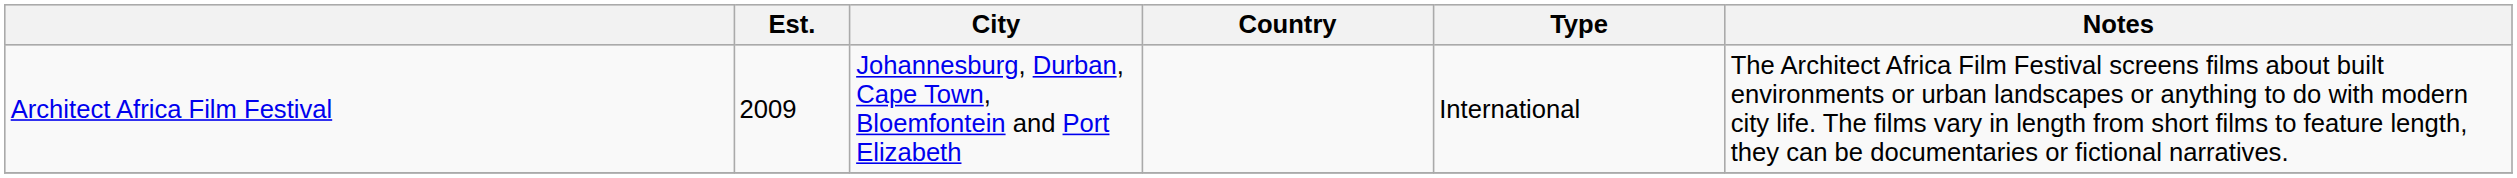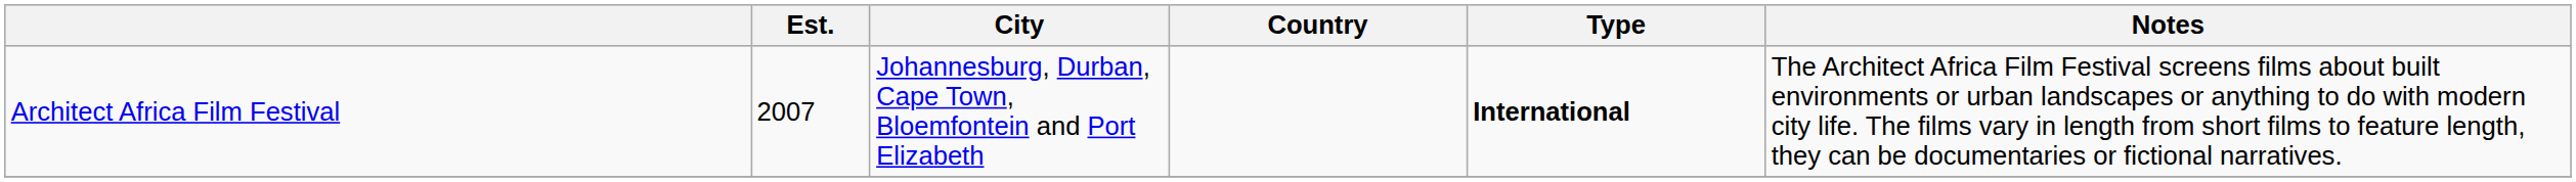Architect Africa Film Festival | Est.: 2009 -> 2007
Architect Africa Film Festival | Type: normal -> bold
